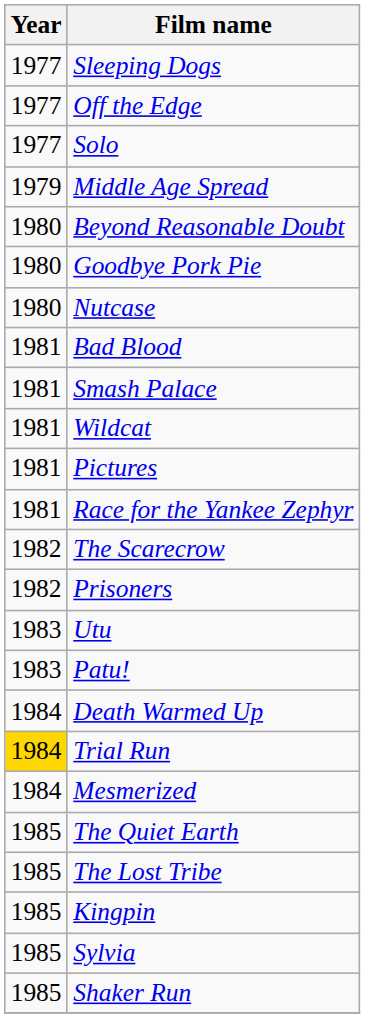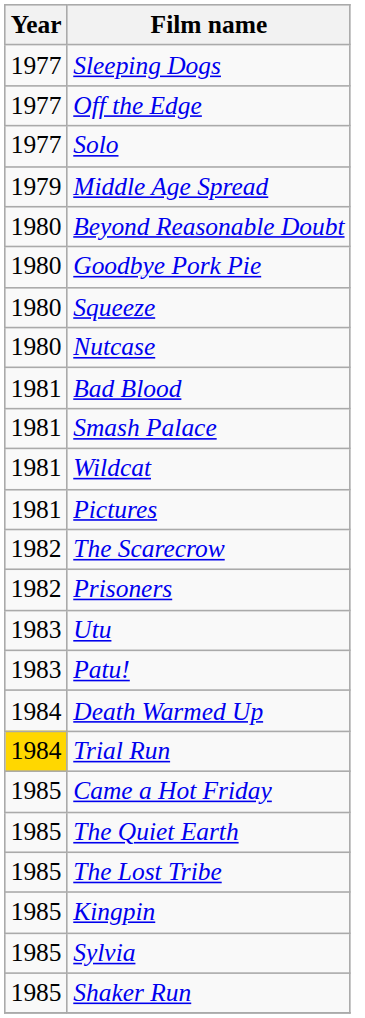+ row: 1980 | Squeeze
- row: 1981 | Race for the Yankee Zephyr
- row: 1984 | Mesmerized
+ row: 1985 | Came a Hot Friday
